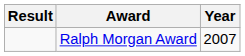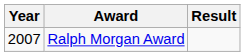columns swapped: Year <-> Result
